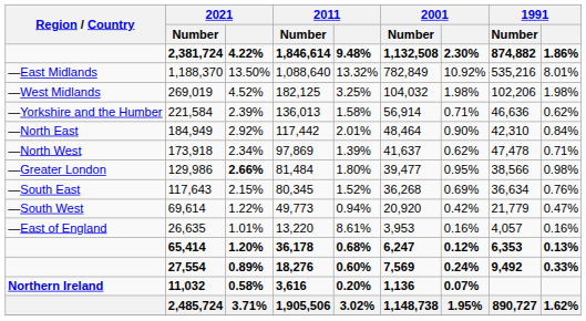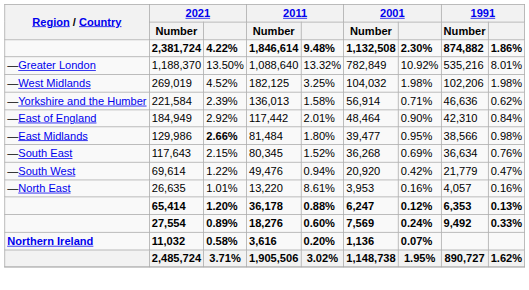1,188,370 | Region / Country: —East Midlands -> —Greater London
184,949 | Region / Country: —North East -> —East of England
- row: —North West | 173,918 | 2.34% | 97,869 | 1.39% | 41,637 | 0.62% | 47,478 | 0.71%
129,986 | Region / Country: —Greater London -> —East Midlands
69,614 | 2011 / Number: 49,773 -> 49,476
26,635 | Region / Country: —East of England -> —North East
65,414 | 2011: 0.68% -> 0.88%
